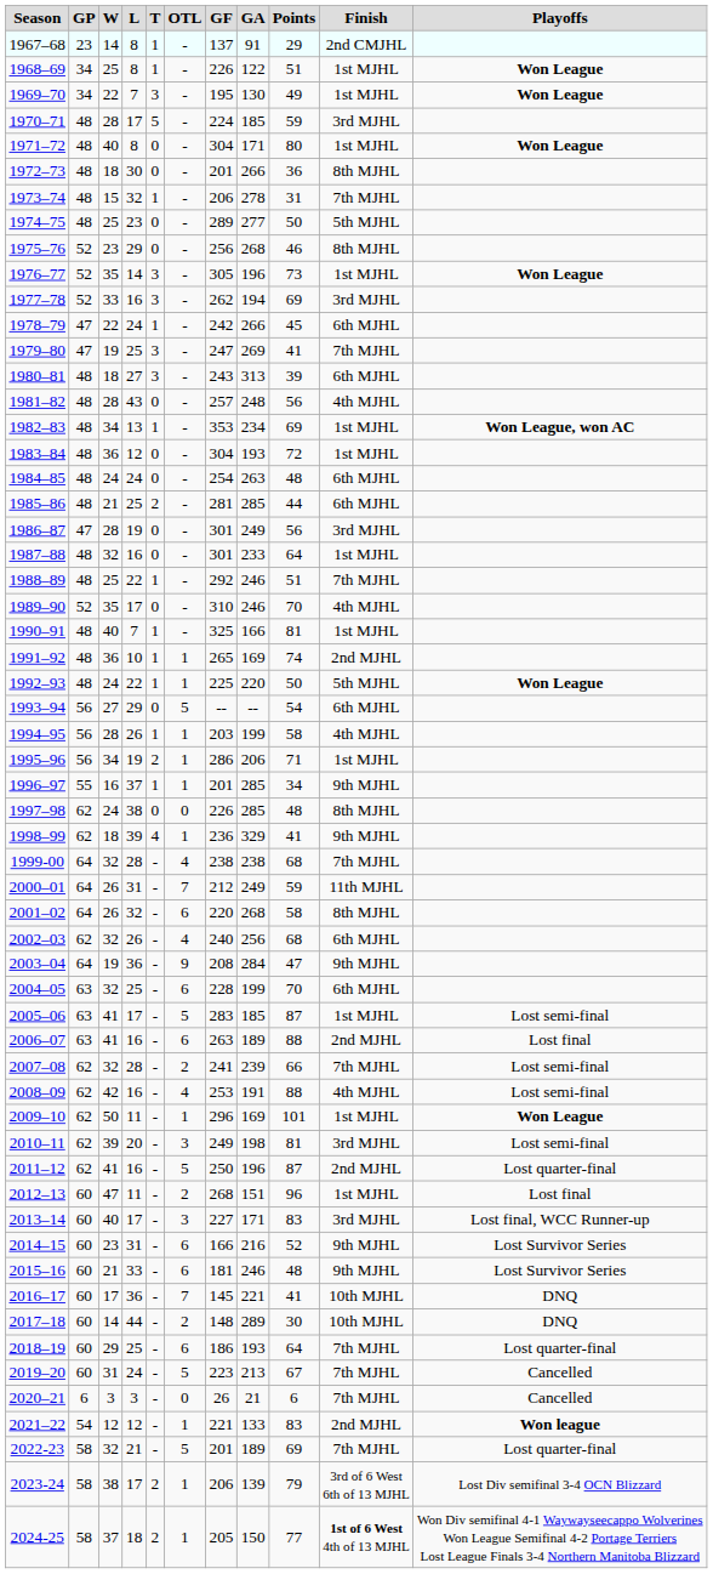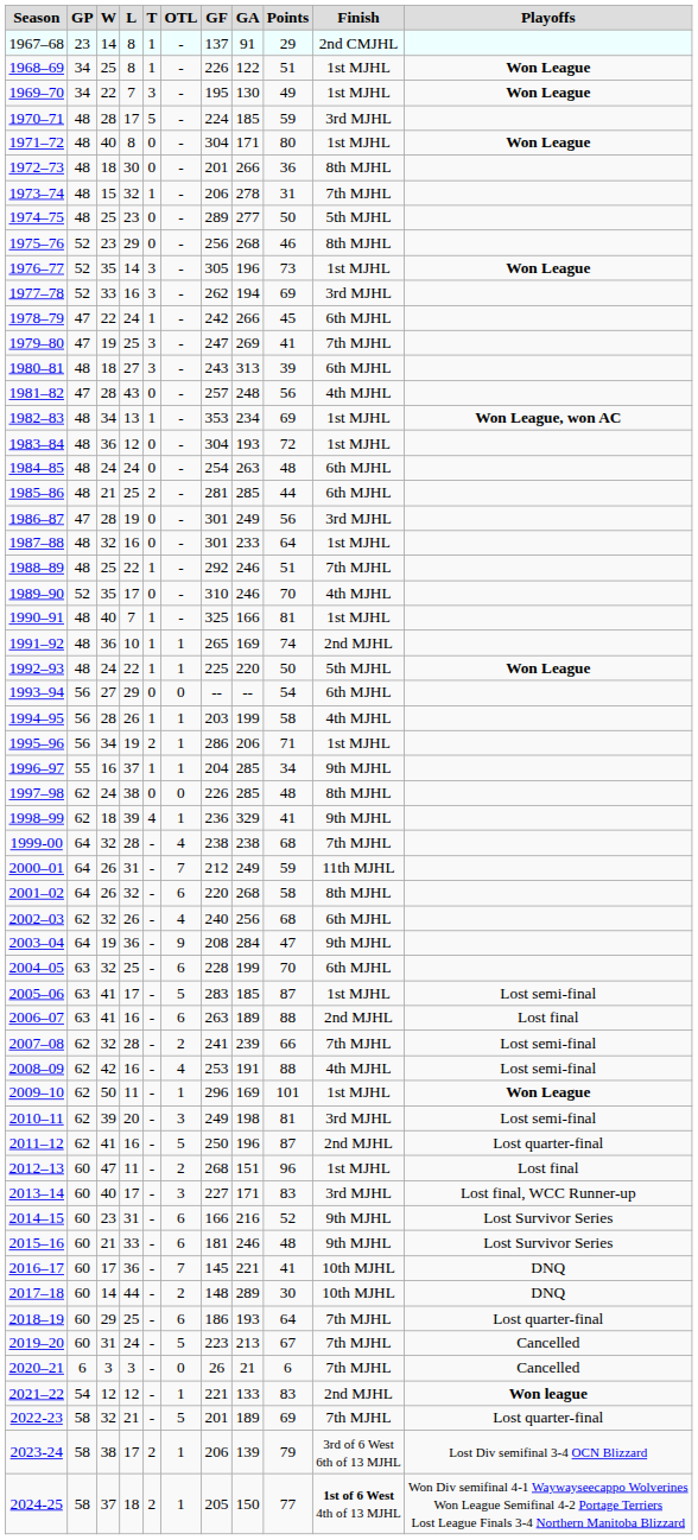1981–82 | GP: 48 -> 47
1993–94 | OTL: 5 -> 0
1996–97 | GF: 201 -> 204
